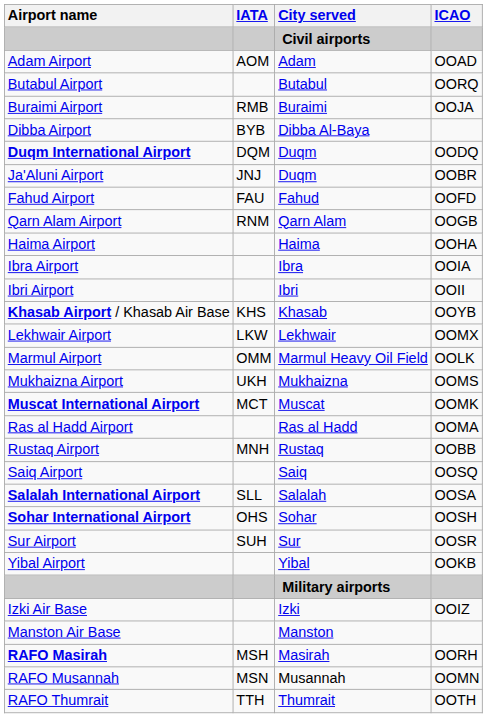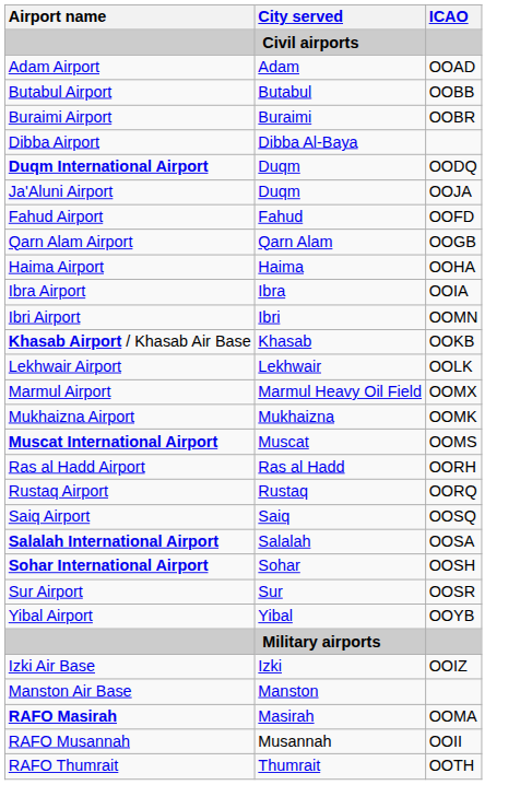- column: IATA | AOM | RMB | BYB | DQM | JNJ | FAU | RNM | KHS | LKW | OMM | UKH | MCT | MNH | SLL | OHS | SUH | MSH | MSN | TTH
Butabul Airport | ICAO: OORQ -> OOBB
Buraimi Airport | ICAO: OOJA -> OOBR
Ja'Aluni Airport | ICAO: OOBR -> OOJA
Ibri Airport | ICAO: OOII -> OOMN
Khasab Airport / Khasab Air Base | ICAO: OOYB -> OOKB
Lekhwair Airport | ICAO: OOMX -> OOLK
Marmul Airport | ICAO: OOLK -> OOMX
Mukhaizna Airport | ICAO: OOMS -> OOMK
Muscat International Airport | ICAO: OOMK -> OOMS
Ras al Hadd Airport | ICAO: OOMA -> OORH
Rustaq Airport | ICAO: OOBB -> OORQ
Yibal Airport | ICAO: OOKB -> OOYB
RAFO Masirah | ICAO: OORH -> OOMA
RAFO Musannah | ICAO: OOMN -> OOII
